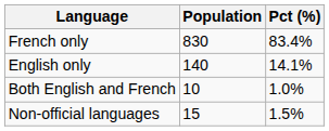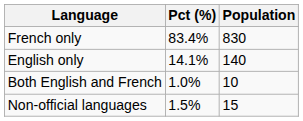columns swapped: Population <-> Pct (%)
